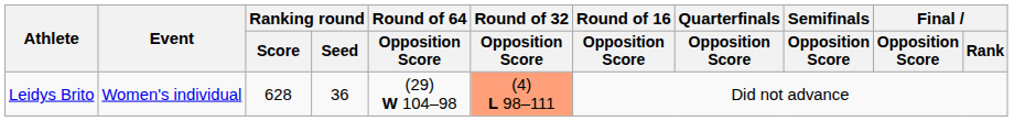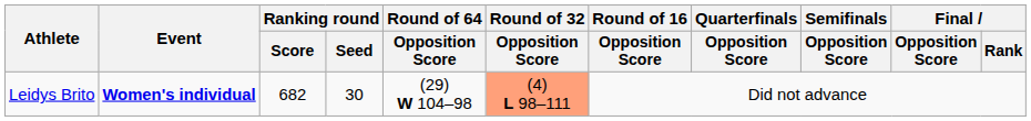Leidys Brito | Event: normal -> bold
Leidys Brito | Ranking round / Score: 628 -> 682
Leidys Brito | Ranking round / Seed: 36 -> 30
